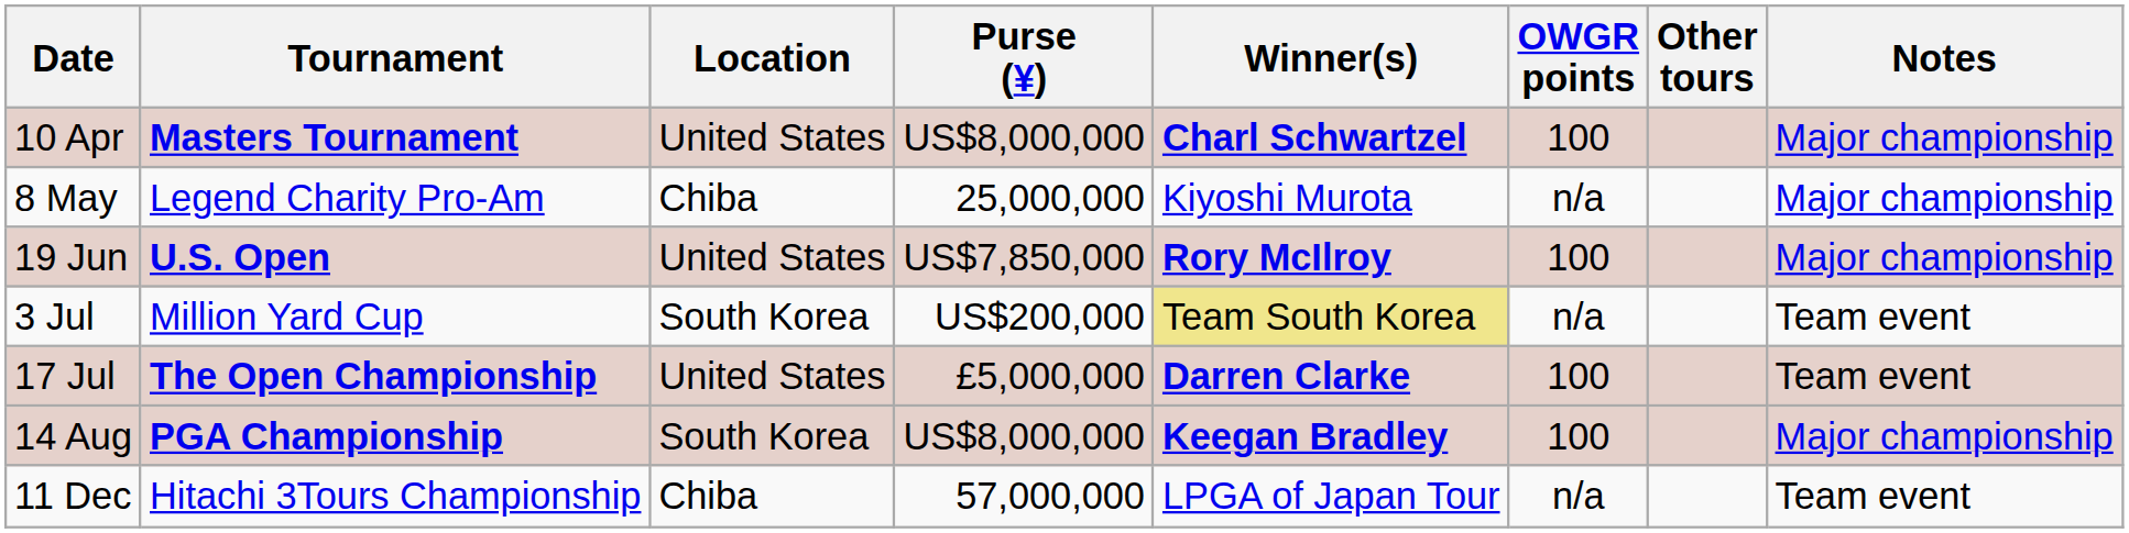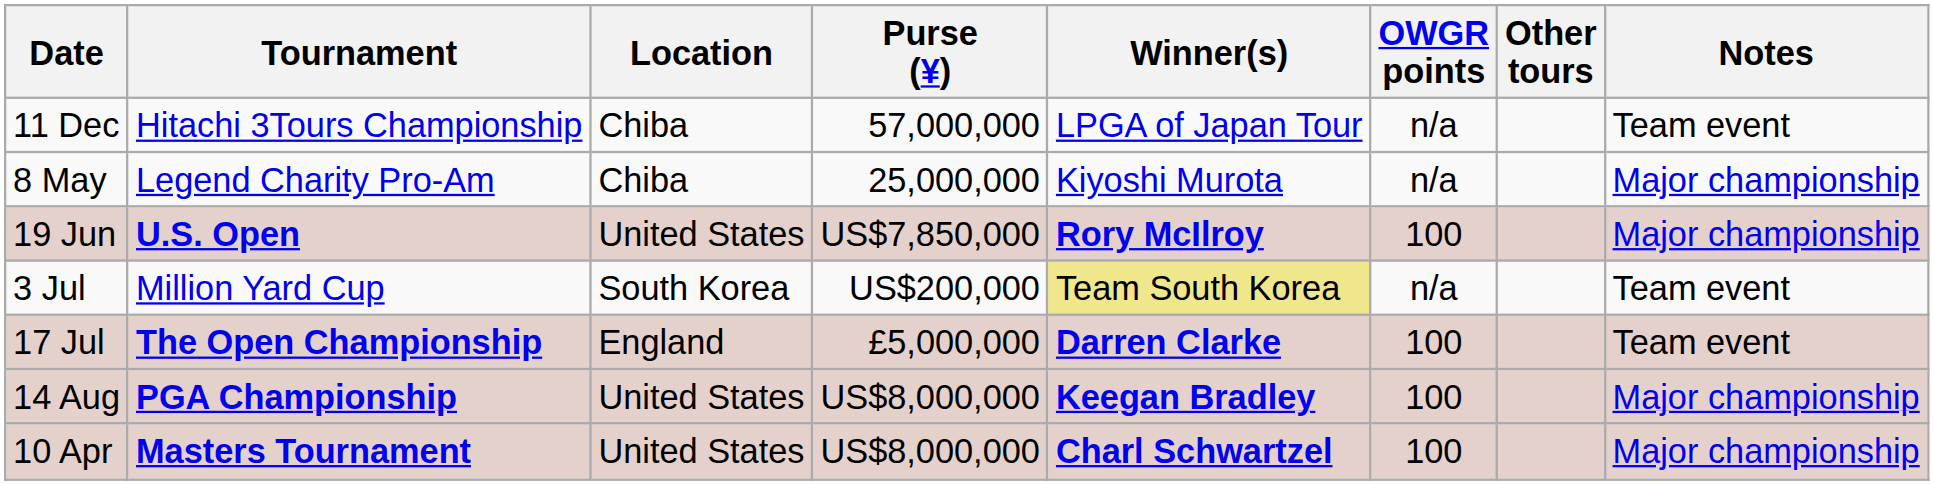rows swapped: 10 Apr <-> 11 Dec
17 Jul | Location: United States -> England
14 Aug | Location: South Korea -> United States
